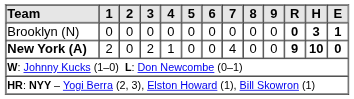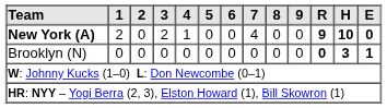rows swapped: New York (A) <-> Brooklyn (N)
